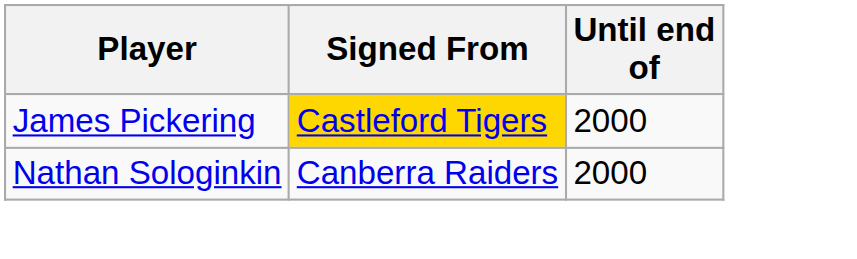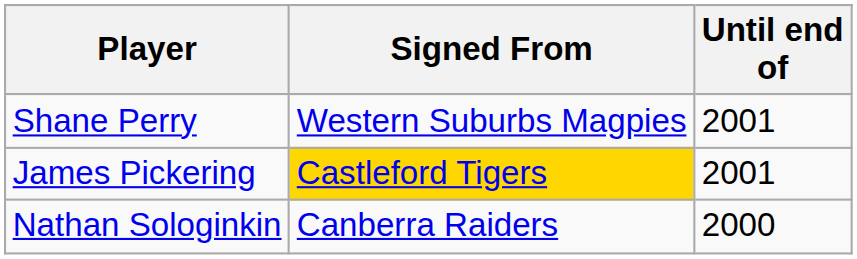+ row: Shane Perry | Western Suburbs Magpies | 2001
James Pickering | Until end of: 2000 -> 2001
